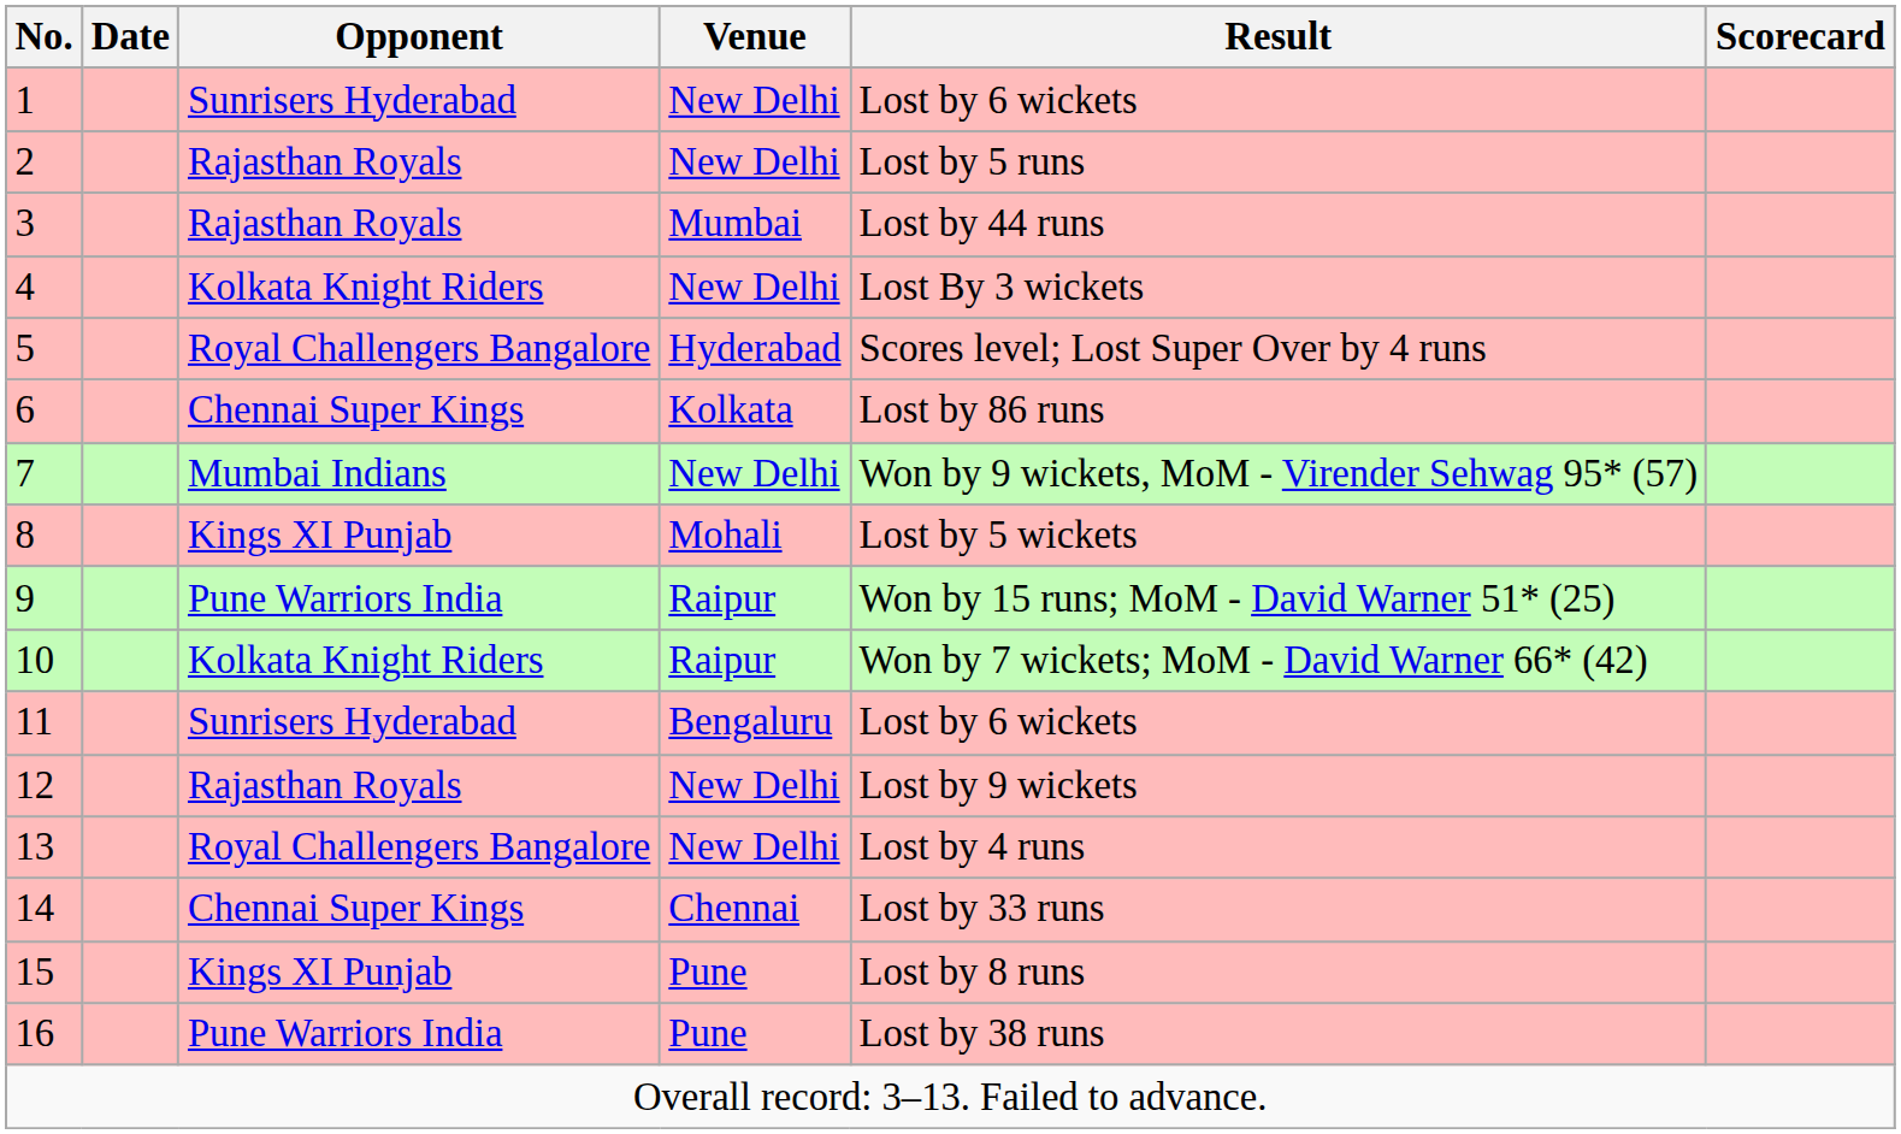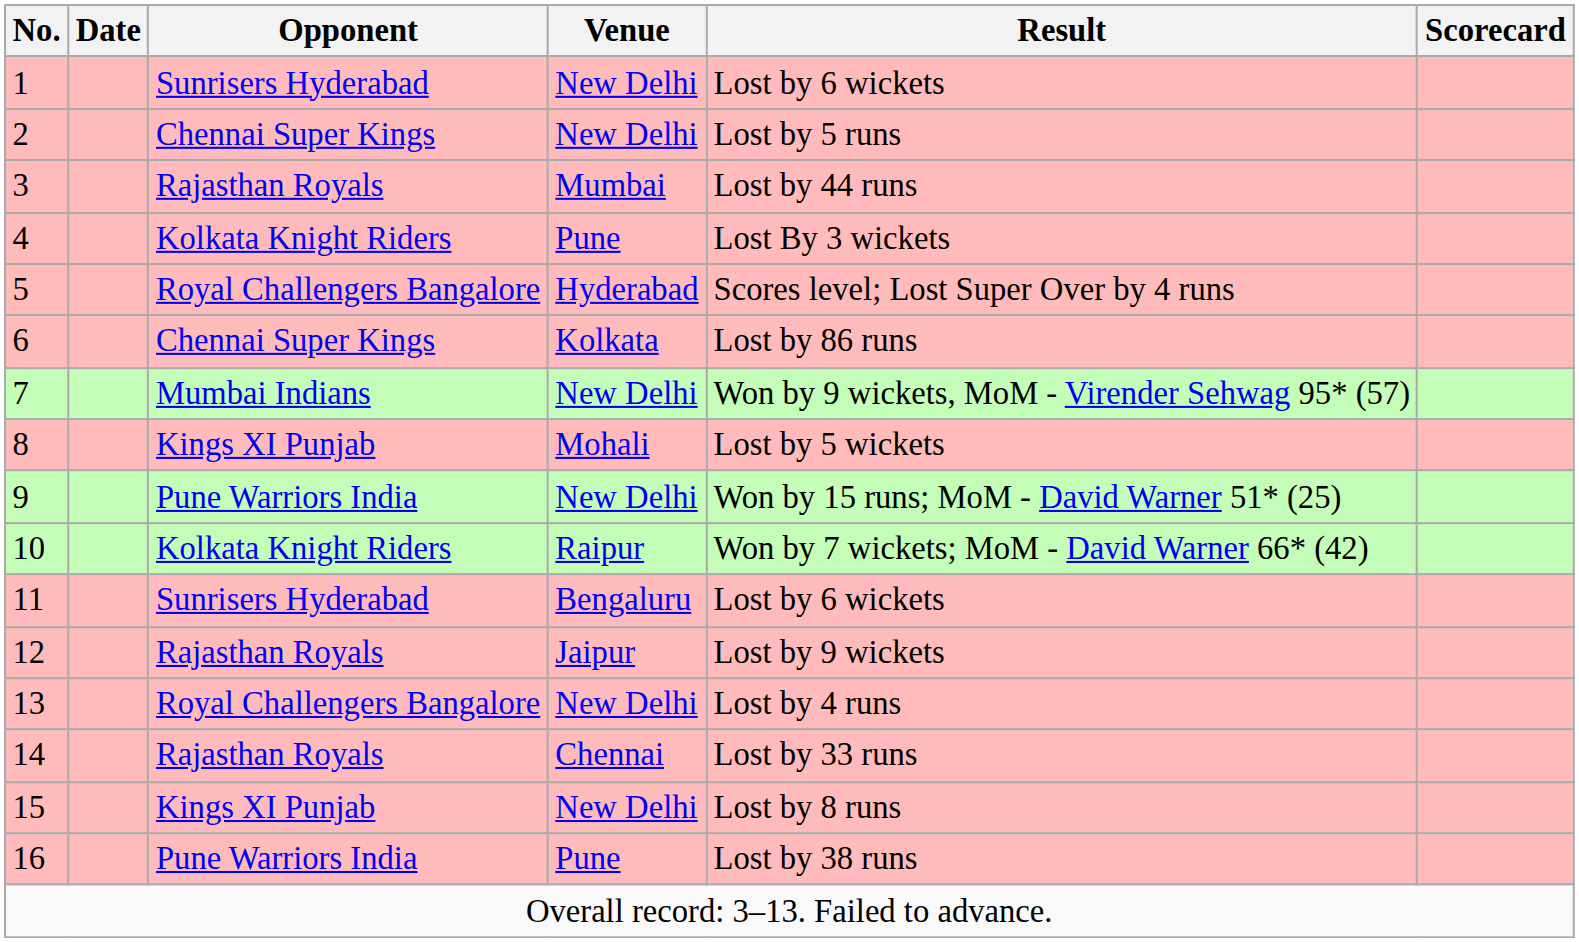2 | Opponent: Rajasthan Royals -> Chennai Super Kings
4 | Venue: New Delhi -> Pune
9 | Venue: Raipur -> New Delhi
12 | Venue: New Delhi -> Jaipur
14 | Opponent: Chennai Super Kings -> Rajasthan Royals
15 | Venue: Pune -> New Delhi
